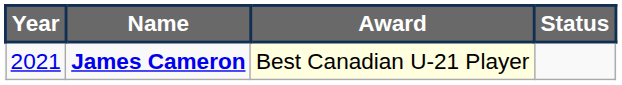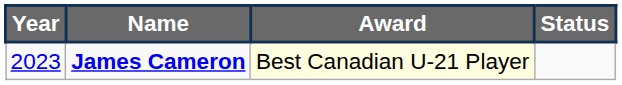James Cameron | Year: 2021 -> 2023
